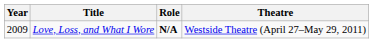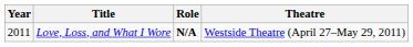Love, Loss, and What I Wore | Year: 2009 -> 2011
